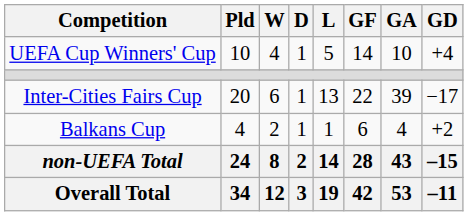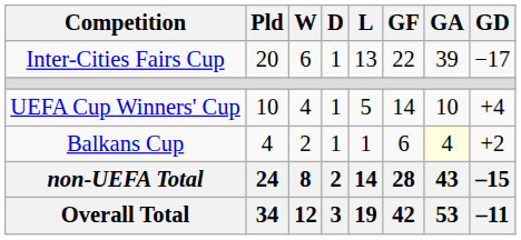rows swapped: UEFA Cup Winners' Cup <-> Inter-Cities Fairs Cup
Balkans Cup | GA: no background -> lightyellow background
